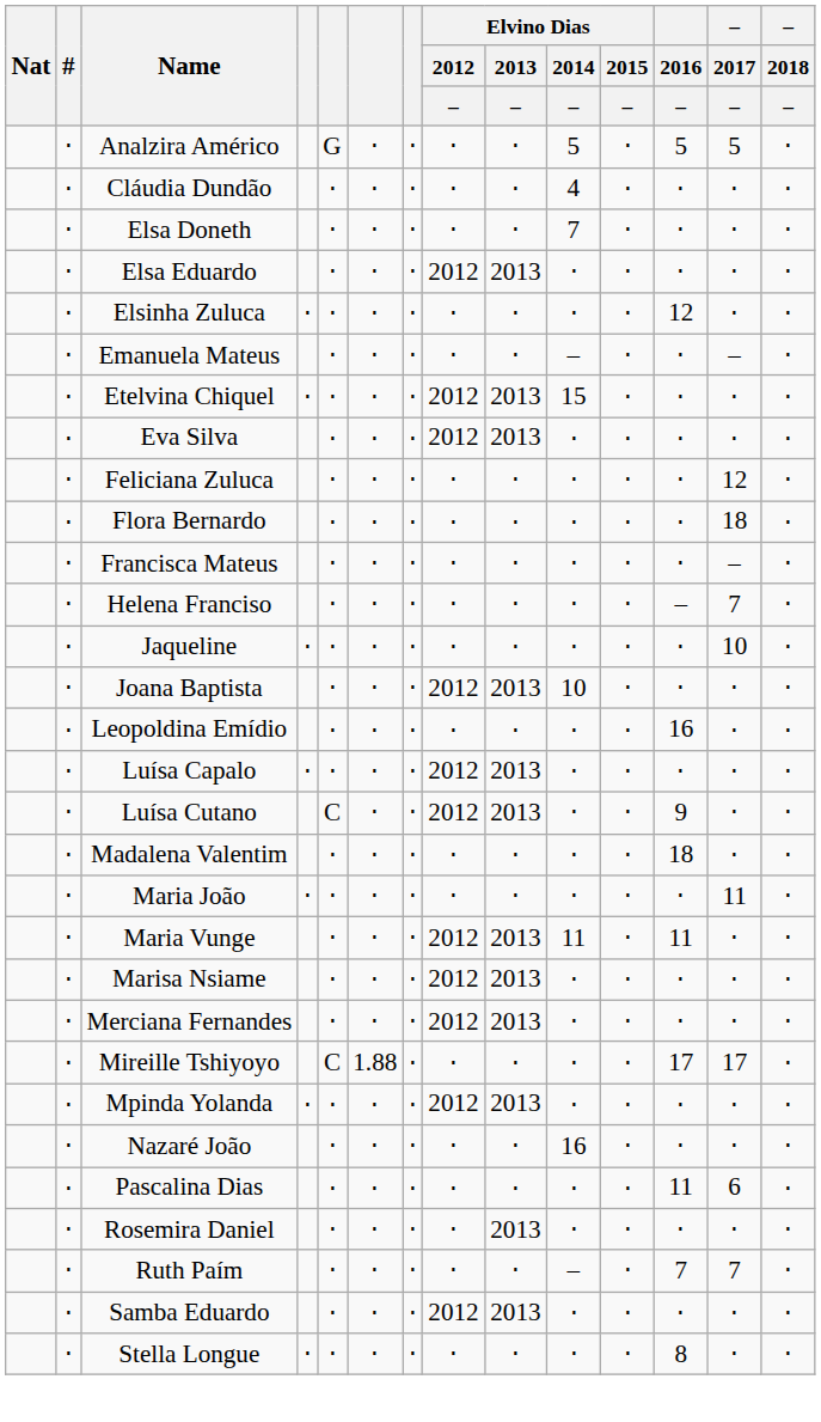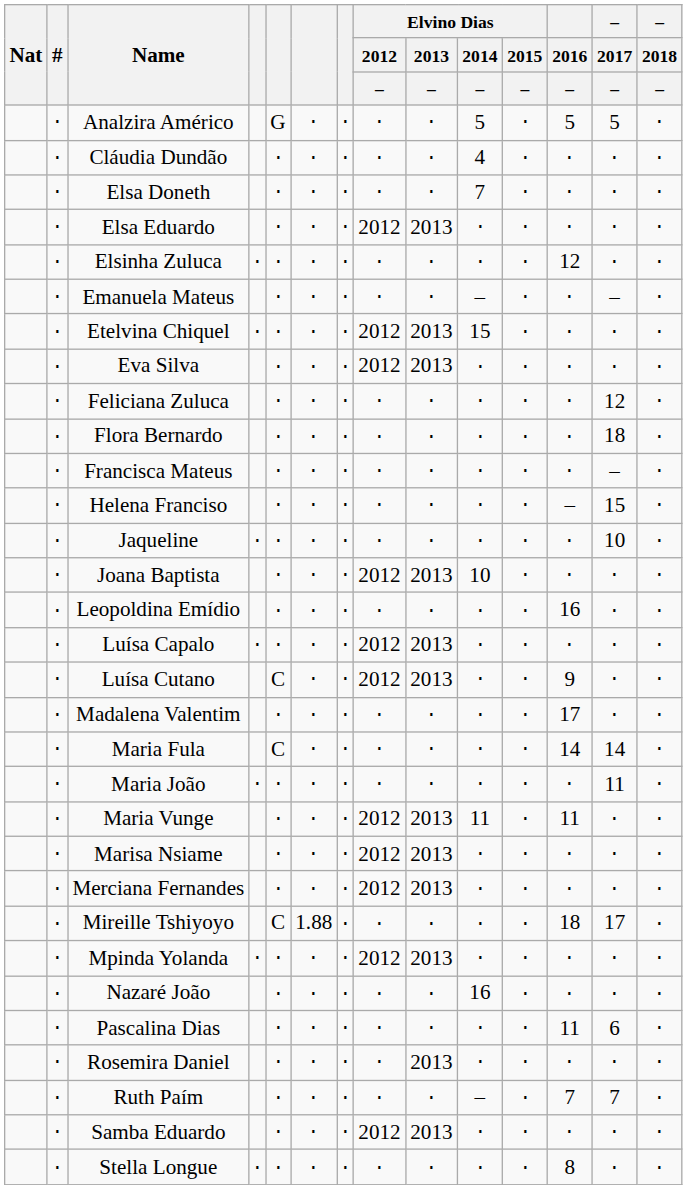Helena Franciso | – / 2017 / –: 7 -> 15
Madalena Valentim | 2016 / –: 18 -> 17
+ row: ⋅ | Maria Fula | C | ⋅ | ⋅ | ⋅ | ⋅ | ⋅ | ⋅ | 14 | 14 | ⋅
Mireille Tshiyoyo | 2016 / –: 17 -> 18
